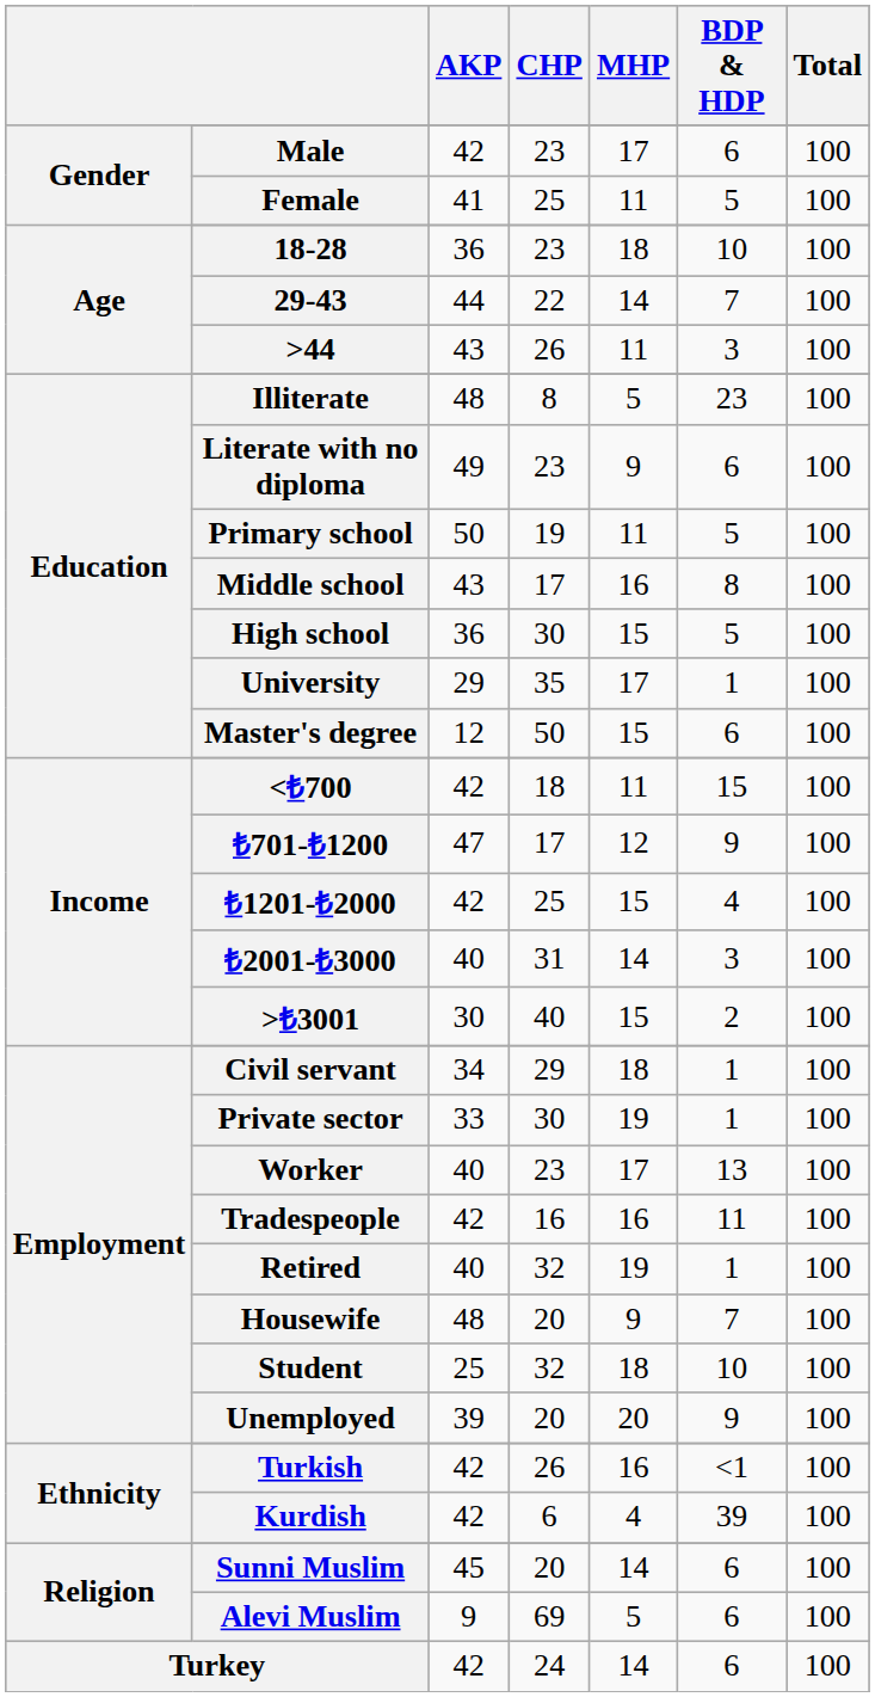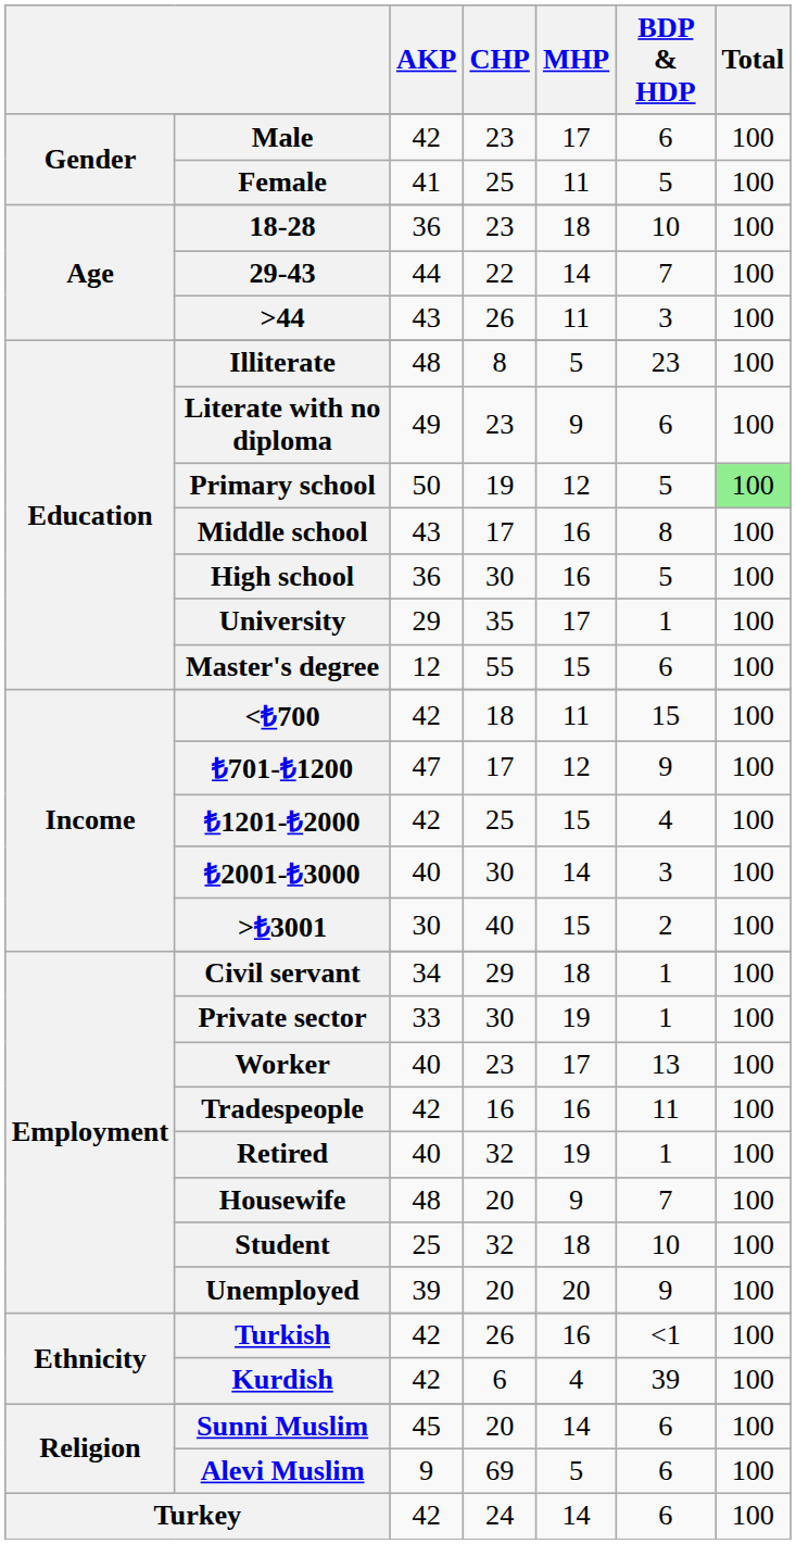Primary school | MHP: 11 -> 12
Primary school | Total: no background -> lightgreen background
High school | MHP: 15 -> 16
Master's degree | CHP: 50 -> 55
₺2001-₺3000 | CHP: 31 -> 30
